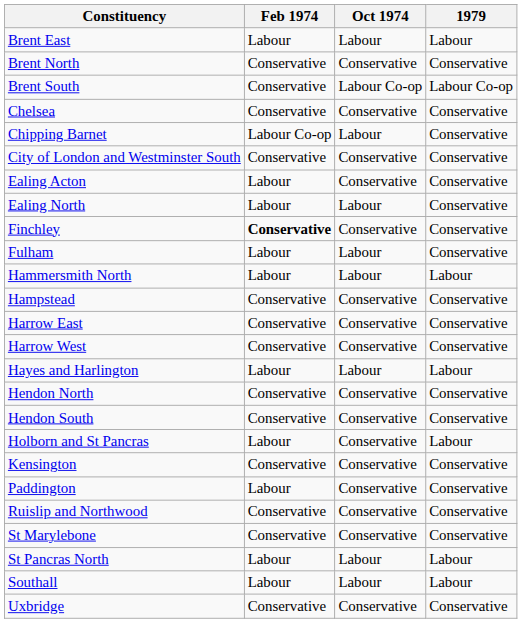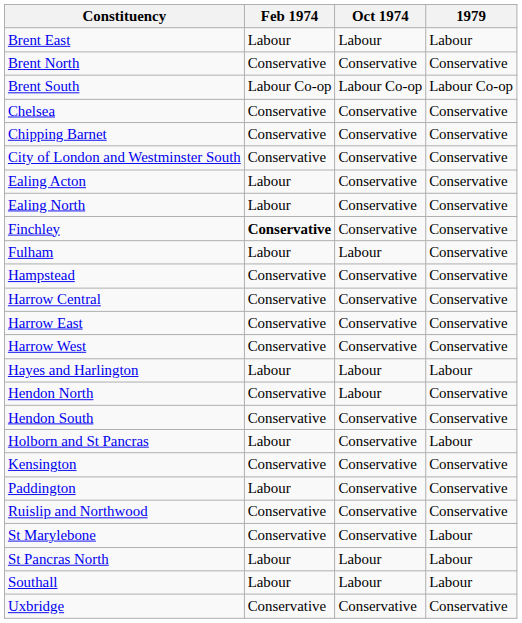Brent South | Feb 1974: Conservative -> Labour Co-op
Chipping Barnet | Feb 1974: Labour Co-op -> Conservative
Chipping Barnet | Oct 1974: Labour -> Conservative
Ealing North | Oct 1974: Labour -> Conservative
- row: Hammersmith North | Labour | Labour | Labour
+ row: Harrow Central | Conservative | Conservative | Conservative
Hendon North | Oct 1974: Conservative -> Labour
St Marylebone | 1979: Conservative -> Labour
